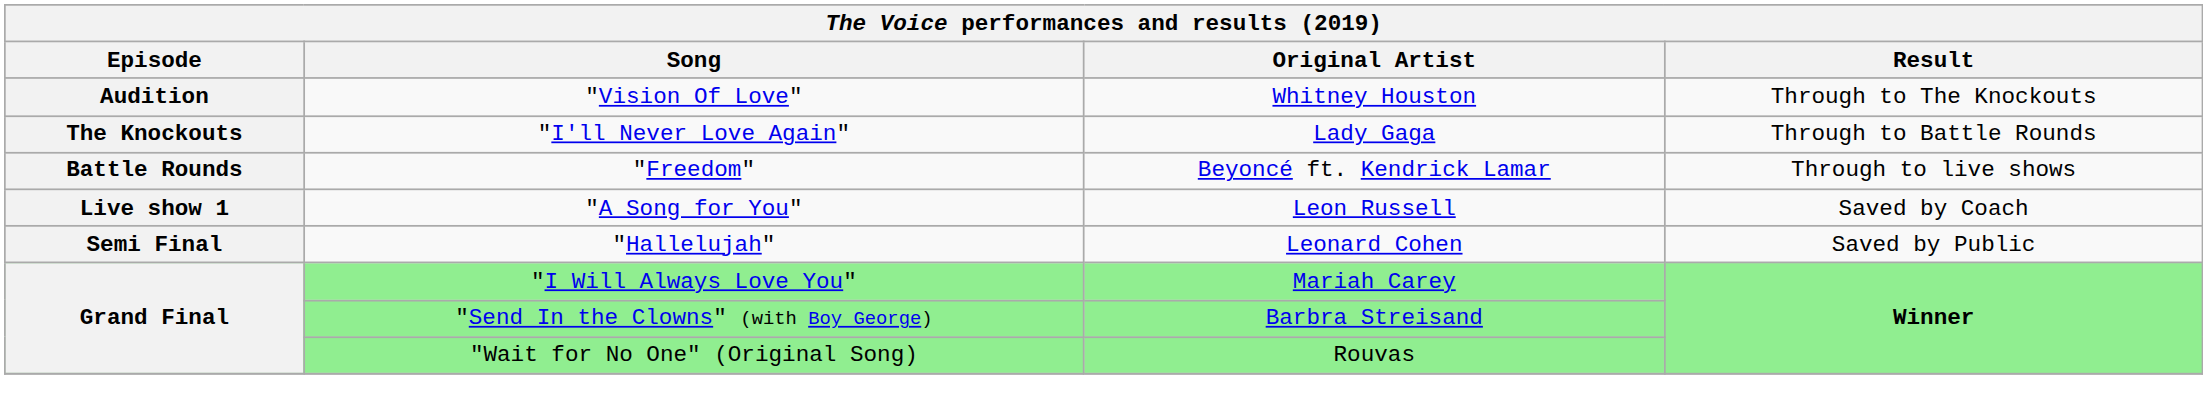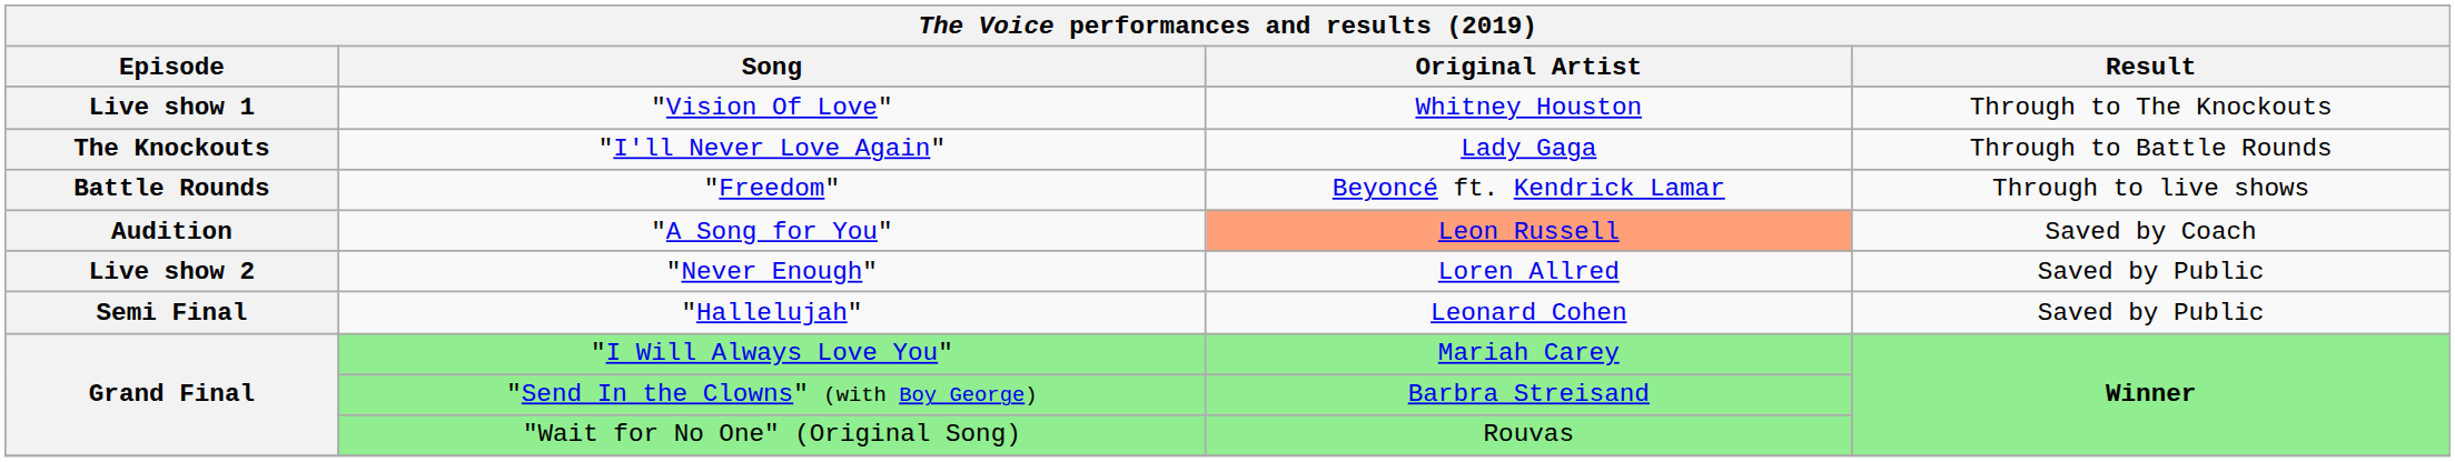"Vision Of Love" | Episode: Audition -> Live show 1
"A Song for You" | Episode: Live show 1 -> Audition
"A Song for You" | Original Artist: no background -> lightsalmon background
+ row: Live show 2 | "Never Enough" | Loren Allred | Saved by Public
